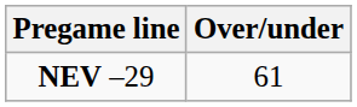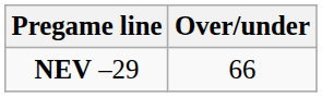NEV –29 | Over/under: 61 -> 66
